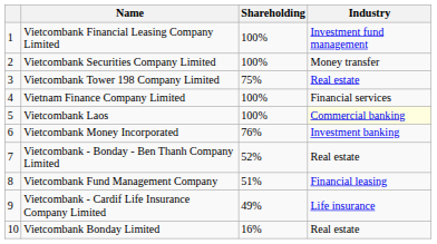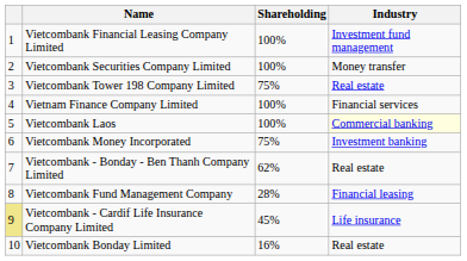Vietcombank Money Incorporated | Shareholding: 76% -> 75%
Vietcombank - Bonday - Ben Thanh Company Limited | Shareholding: 52% -> 62%
Vietcombank Fund Management Company | Shareholding: 51% -> 28%
Vietcombank - Cardif Life Insurance Company Limited | column 1: no background -> khaki background
Vietcombank - Cardif Life Insurance Company Limited | Shareholding: 49% -> 45%
